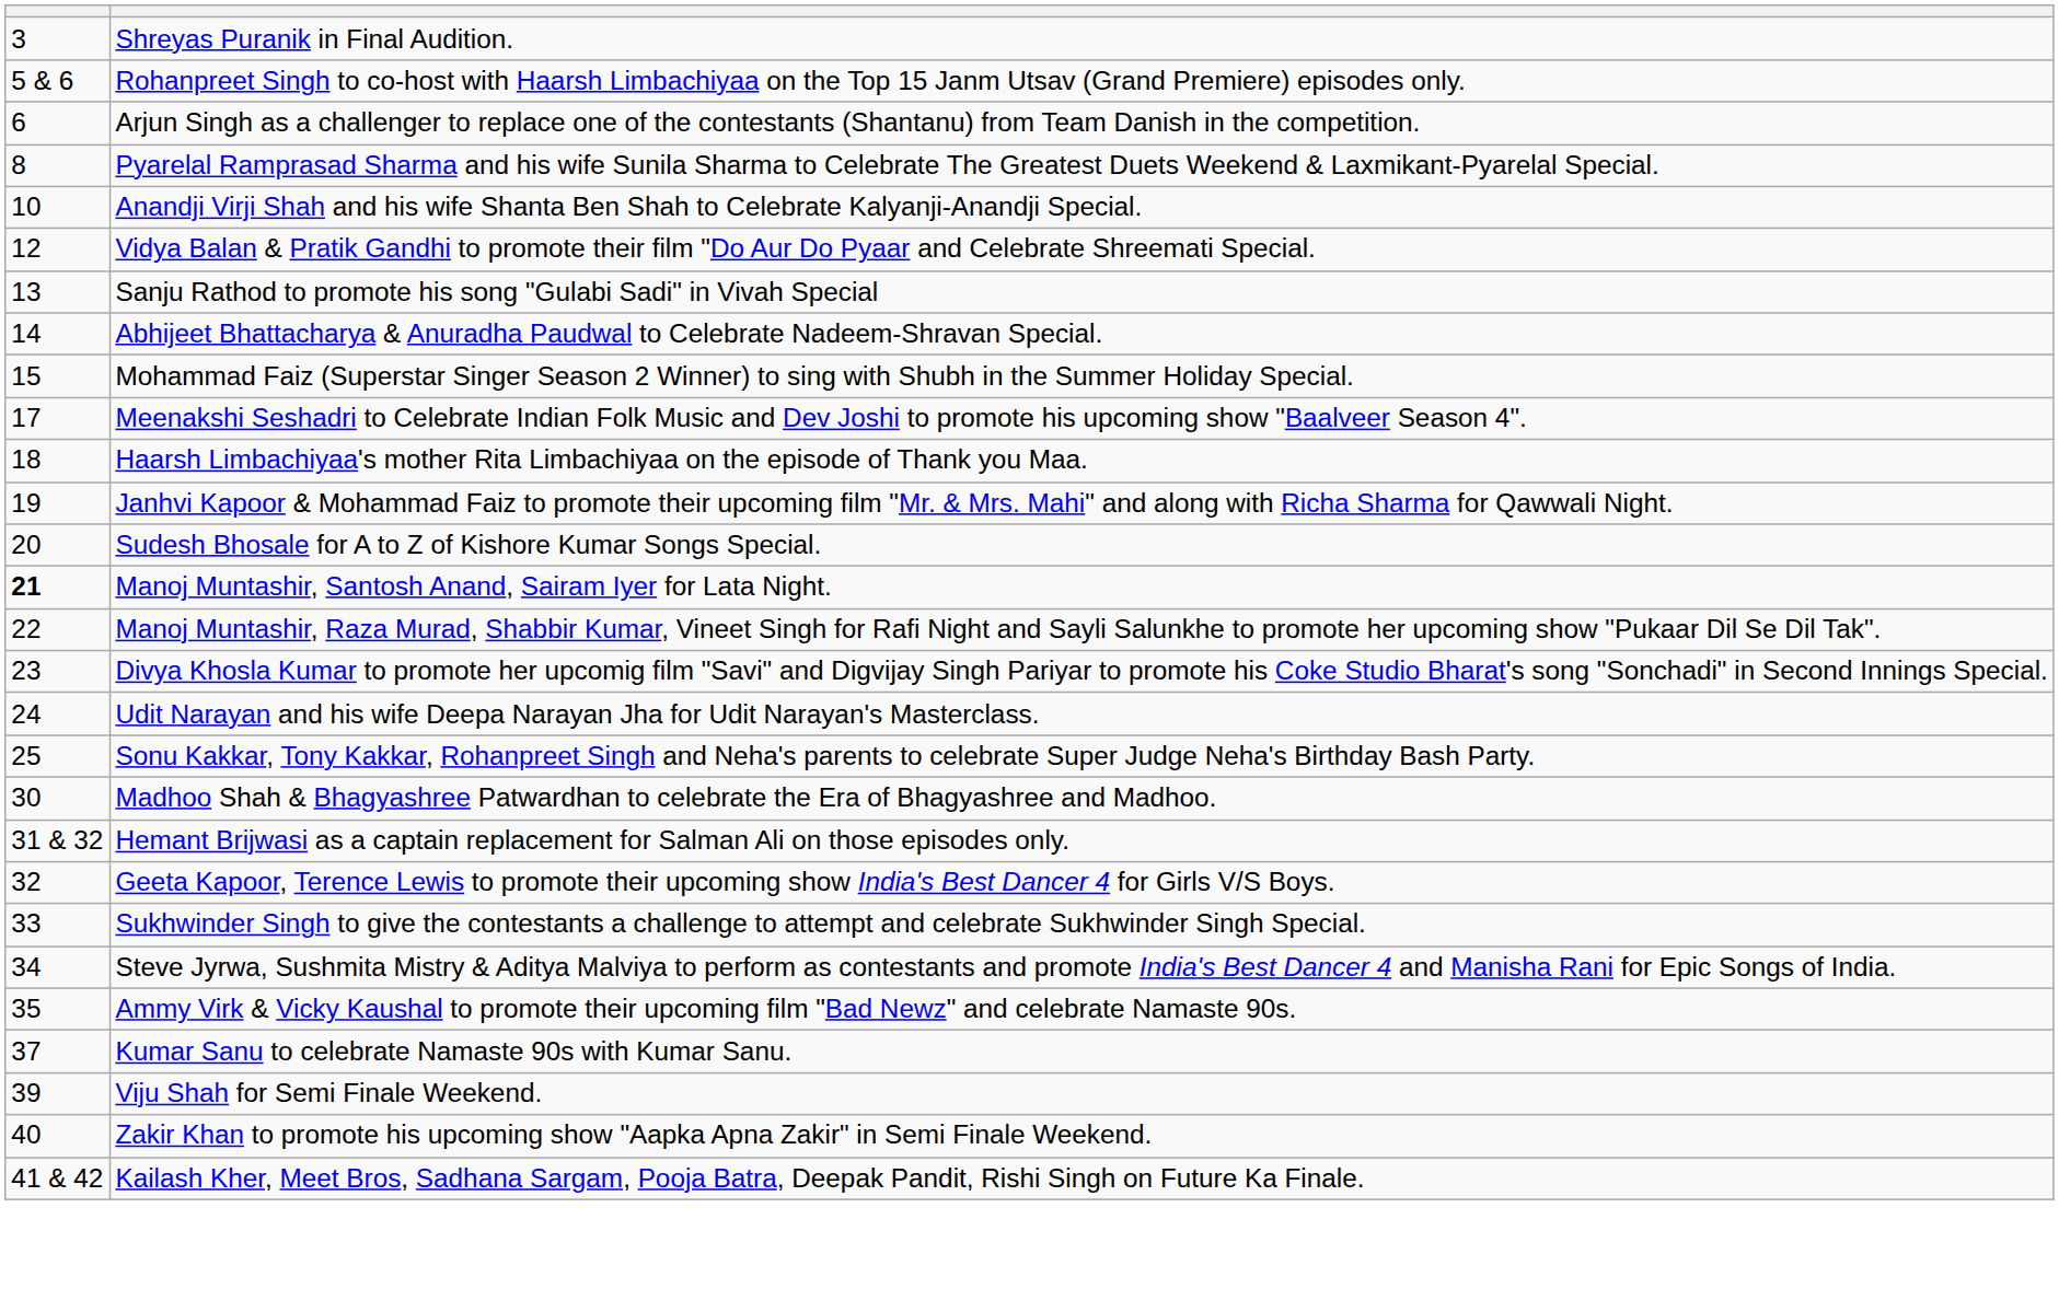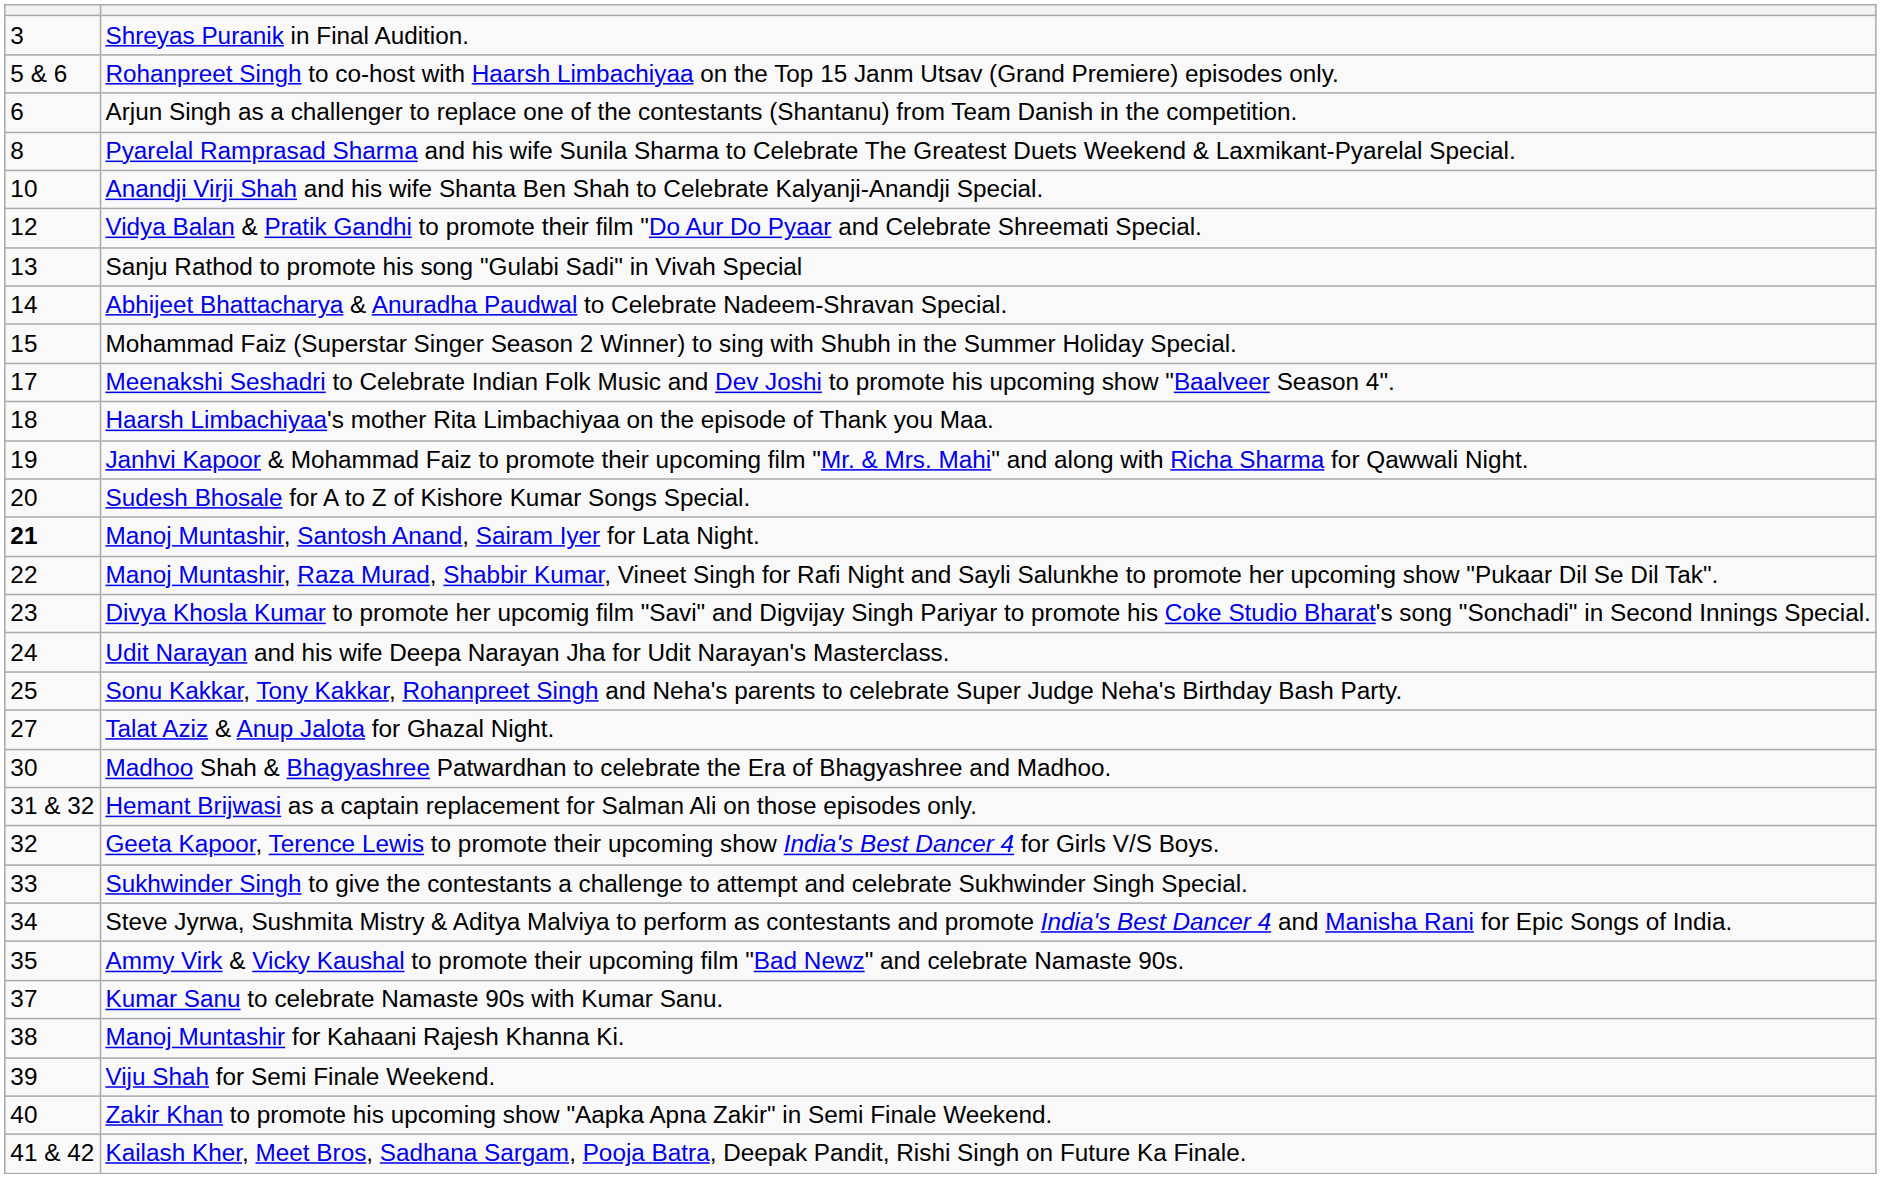+ row: 27 | Talat Aziz & Anup Jalota for Ghazal Night.
+ row: 38 | Manoj Muntashir for Kahaani Rajesh Khanna Ki.
